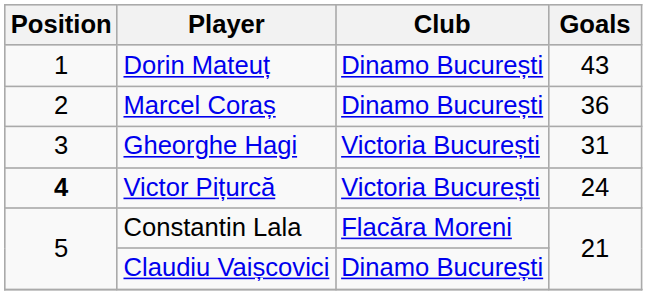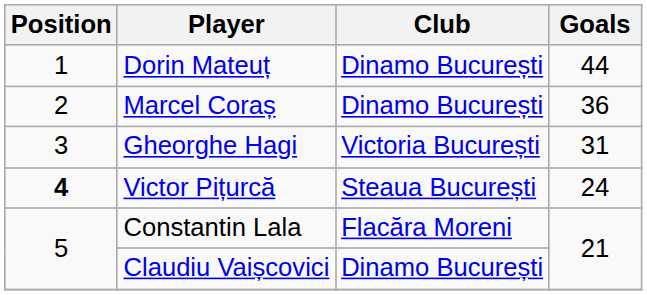Dorin Mateuț | Goals: 43 -> 44
Victor Pițurcă | Club: Victoria București -> Steaua București
